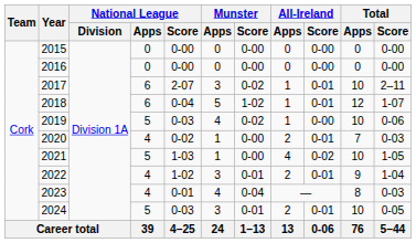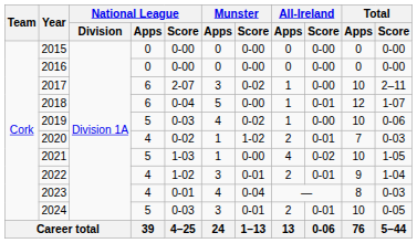2017 | All-Ireland / Score: 0-01 -> 0-00
2018 | Munster / Score: 1-02 -> 0-00
2020 | Munster / Score: 0-00 -> 1-02
